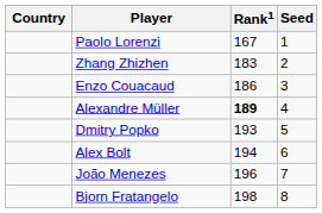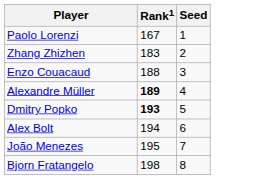- column: Country
Enzo Couacaud | Rank1: 186 -> 188
Dmitry Popko | Rank1: normal -> bold
João Menezes | Rank1: 196 -> 195
